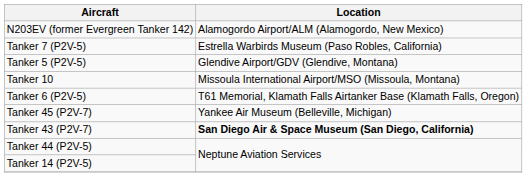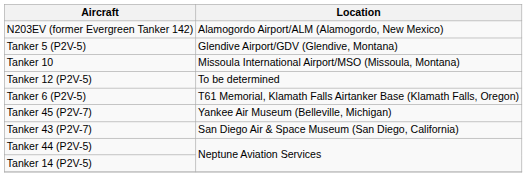- row: Tanker 7 (P2V-5) | Estrella Warbirds Museum (Paso Robles, California)
+ row: Tanker 12 (P2V-5) | To be determined
Tanker 43 (P2V-7) | Location: bold -> normal
